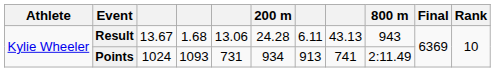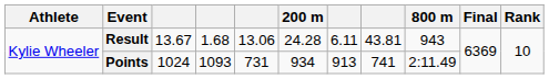Result | column 8: 43.13 -> 43.81
